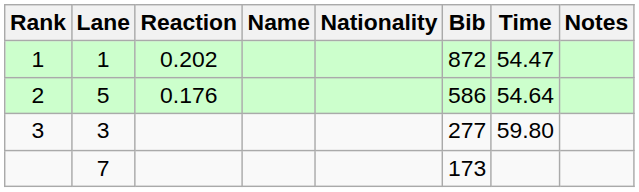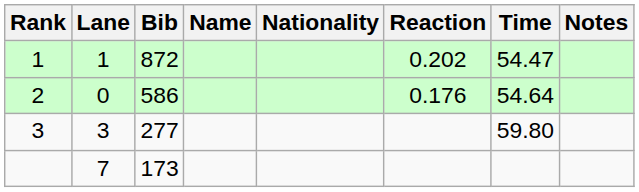columns swapped: Bib <-> Reaction
2 | Lane: 5 -> 0
